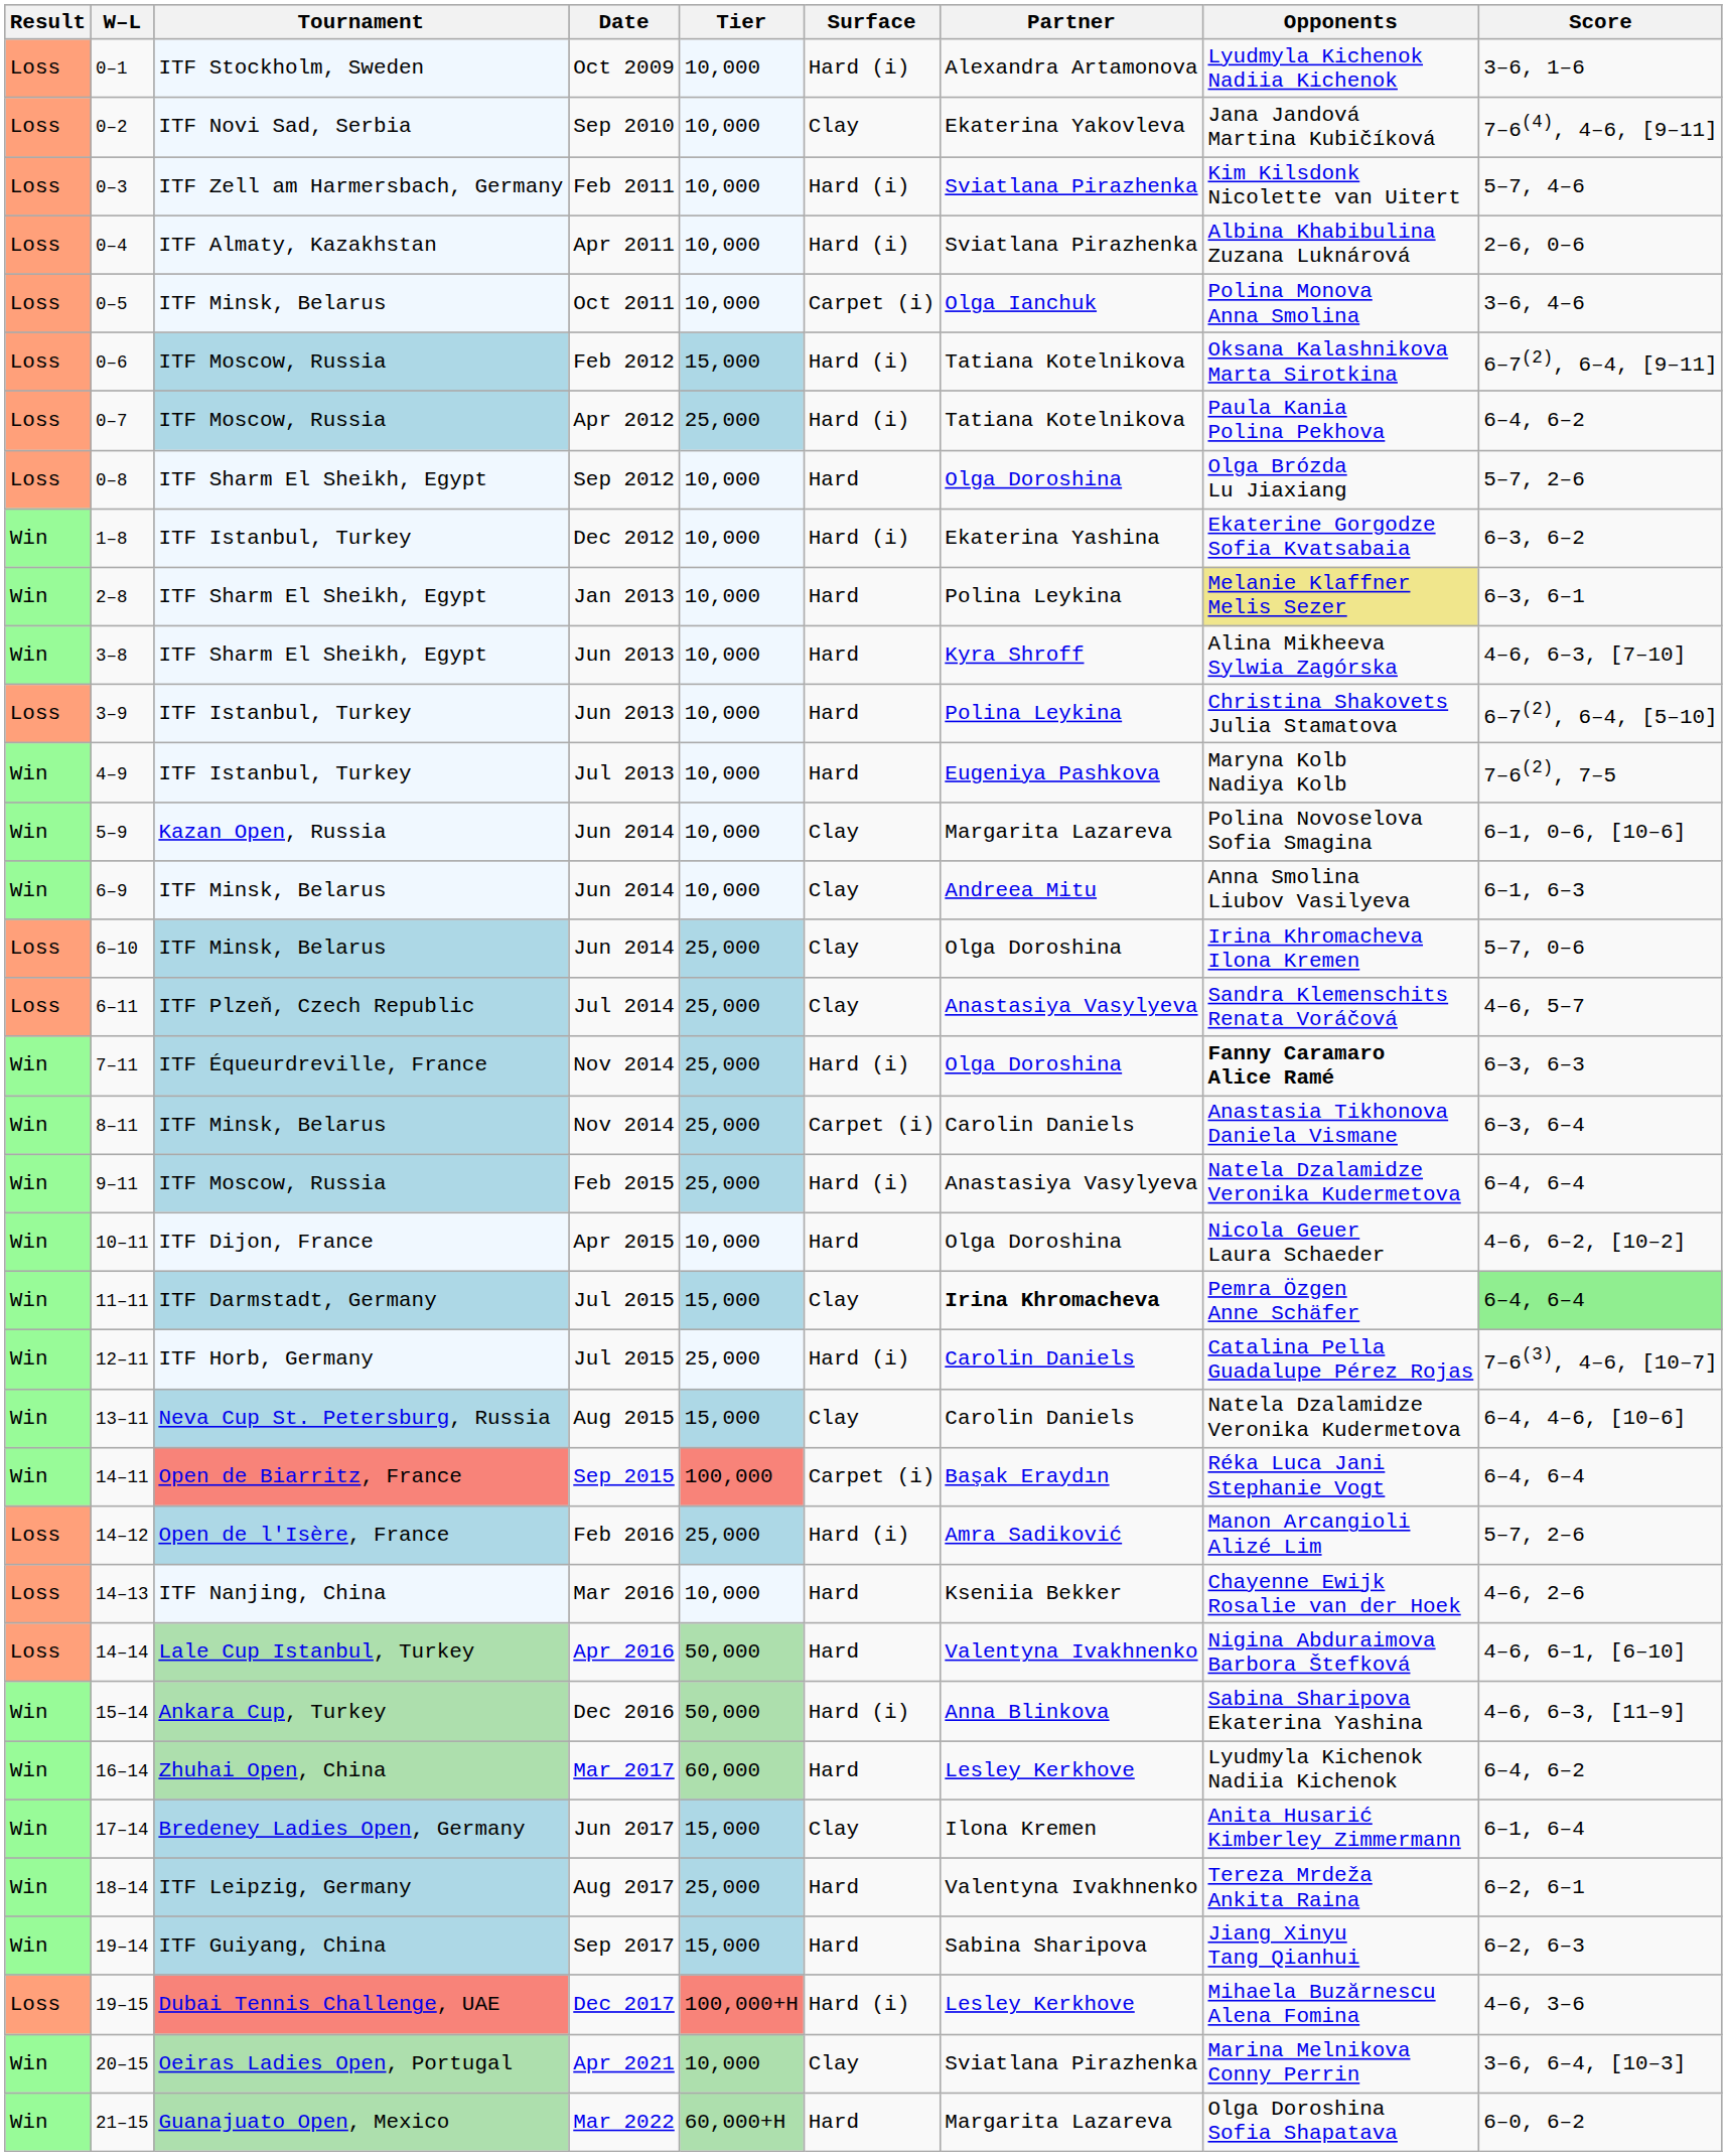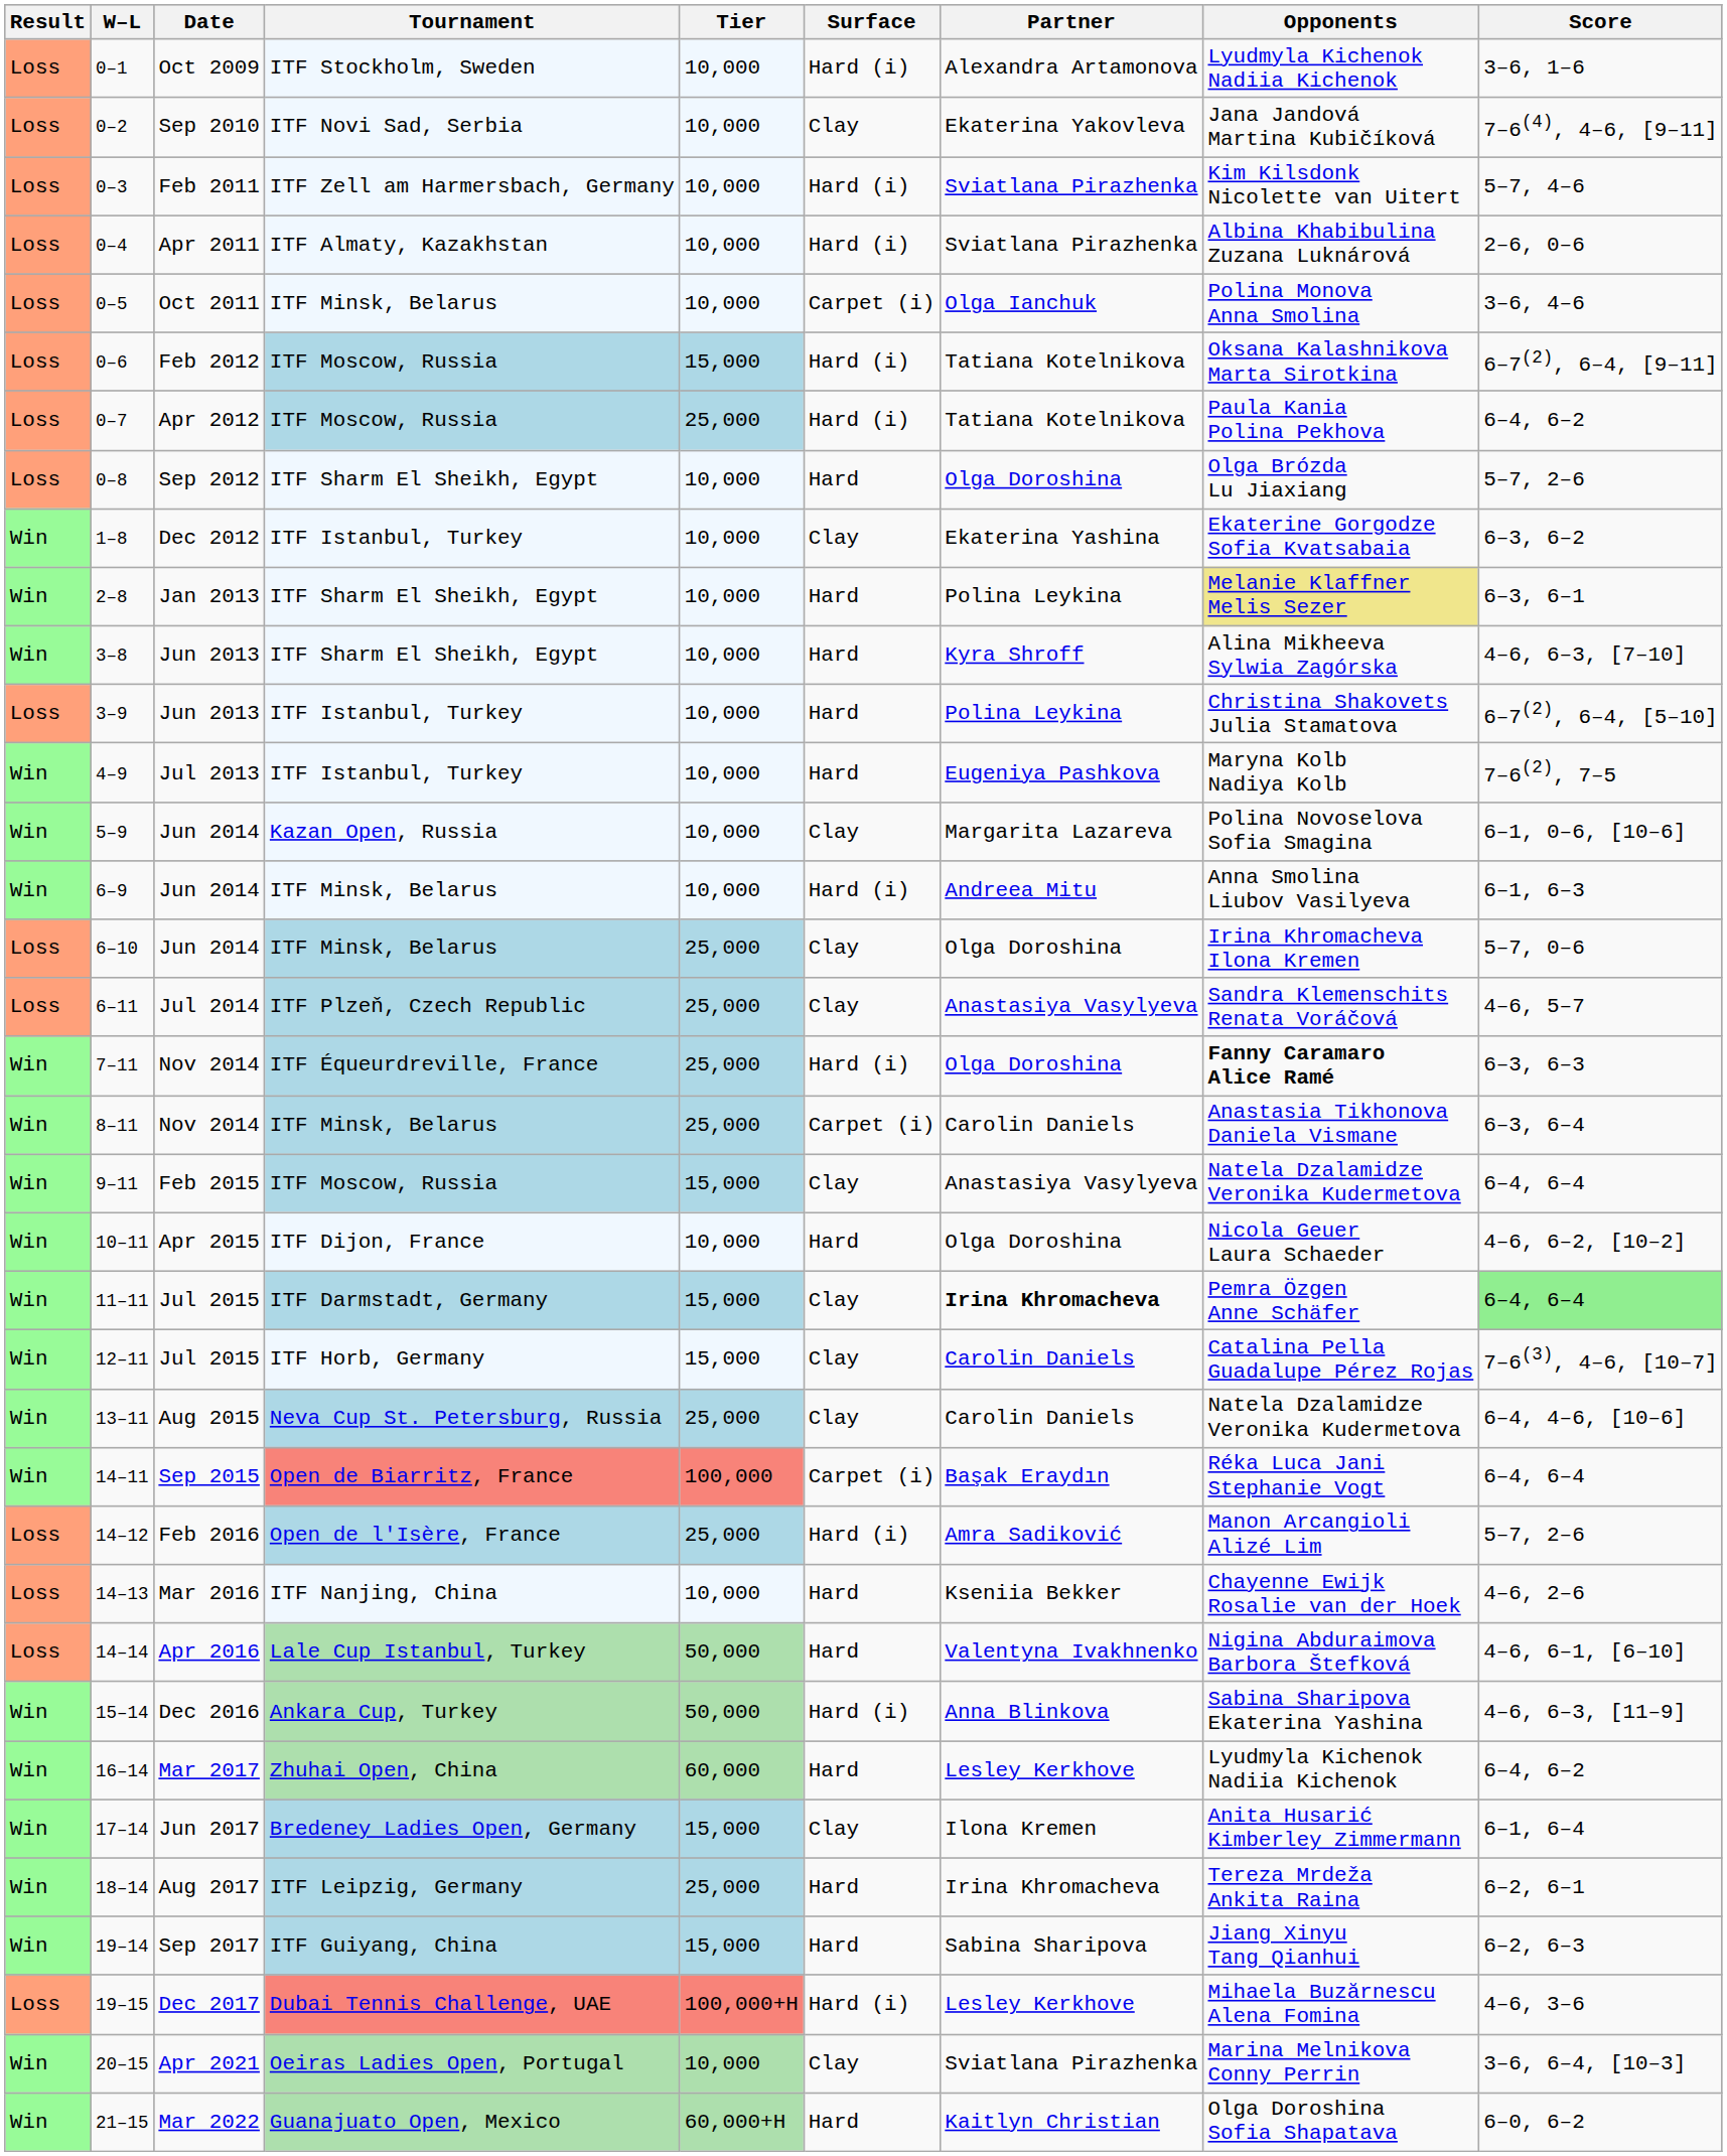columns swapped: Date <-> Tournament
1–8 | Surface: Hard (i) -> Clay
6–9 | Surface: Clay -> Hard (i)
9–11 | Tier: 25,000 -> 15,000
9–11 | Surface: Hard (i) -> Clay
12–11 | Tier: 25,000 -> 15,000
12–11 | Surface: Hard (i) -> Clay
13–11 | Tier: 15,000 -> 25,000
18–14 | Partner: Valentyna Ivakhnenko -> Irina Khromacheva
21–15 | Partner: Margarita Lazareva -> Kaitlyn Christian
